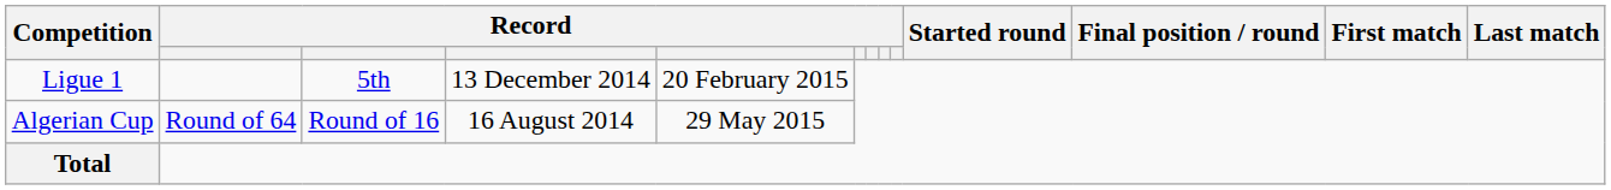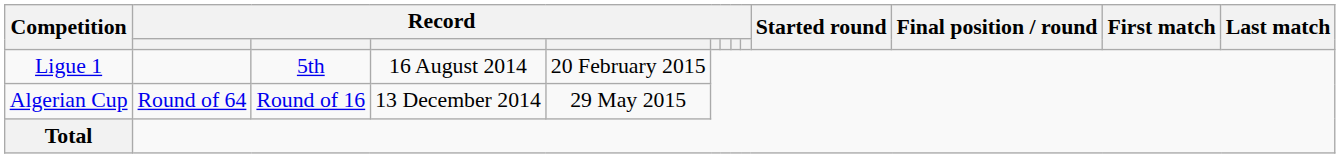Ligue 1 | column 4: 13 December 2014 -> 16 August 2014
Algerian Cup | column 4: 16 August 2014 -> 13 December 2014
